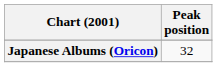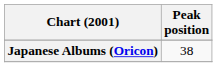Japanese Albums (Oricon) | Peak position: 32 -> 38
